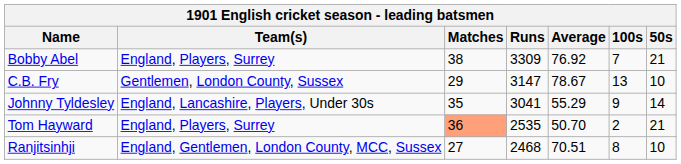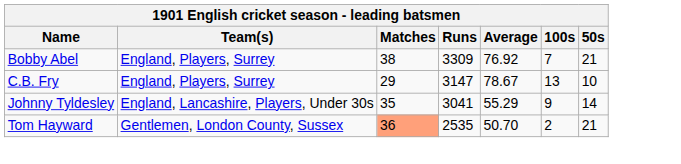C.B. Fry | Team(s): Gentlemen, London County, Sussex -> England, Players, Surrey
Tom Hayward | Team(s): England, Players, Surrey -> Gentlemen, London County, Sussex
- row: Ranjitsinhji | England, Gentlemen, London County, MCC, Sussex | 27 | 2468 | 70.51 | 8 | 10
